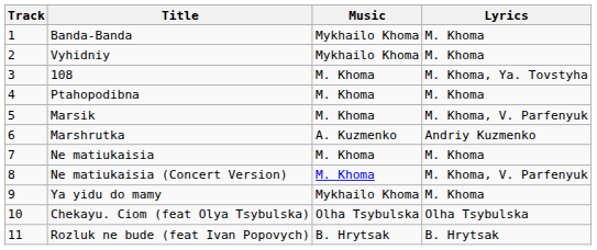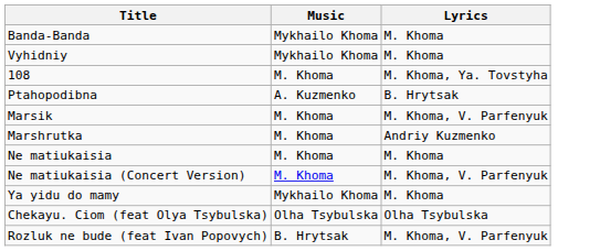- column: Track | 1 | 2 | 3 | 4 | 5 | 6 | 7 | 8 | 9 | 10 | 11
Ptahopodibna | Music: M. Khoma -> A. Kuzmenko
Ptahopodibna | Lyrics: M. Khoma -> B. Hrytsak
Marshrutka | Music: A. Kuzmenko -> M. Khoma
Rozluk ne bude (feat Ivan Popovych) | Lyrics: B. Hrytsak -> M. Khoma, V. Parfenyuk
